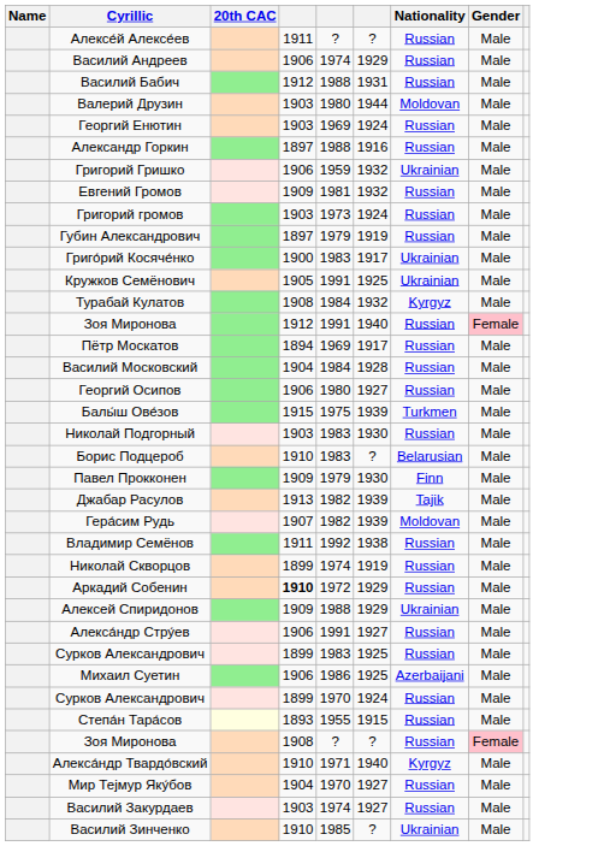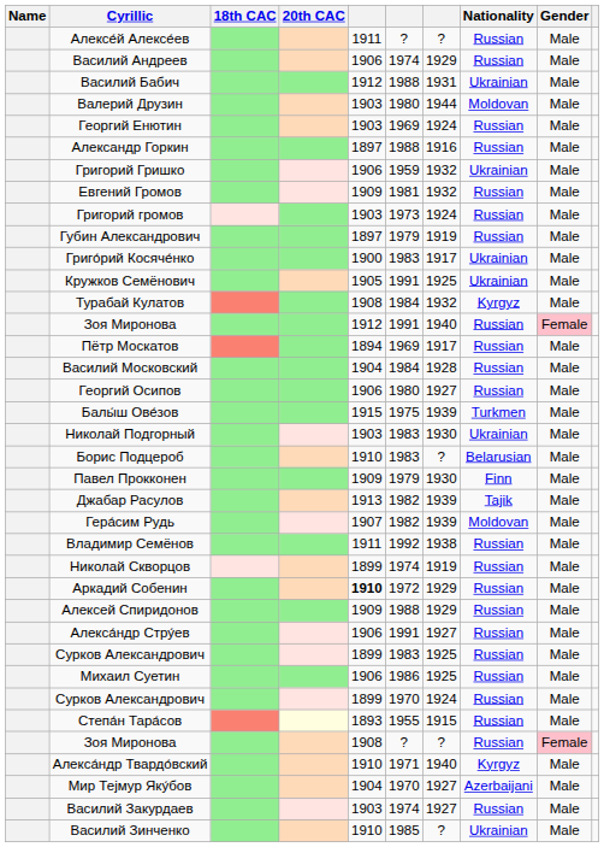+ column: 18th CAC
Василий Бабич | Nationality: Russian -> Ukrainian
Николай Подгорный | Nationality: Russian -> Ukrainian
Алексей Спиридонов | Nationality: Ukrainian -> Russian
Михаил Суетин | Nationality: Azerbaijani -> Russian
Мир Тејмур Яку́бов | Nationality: Russian -> Azerbaijani
